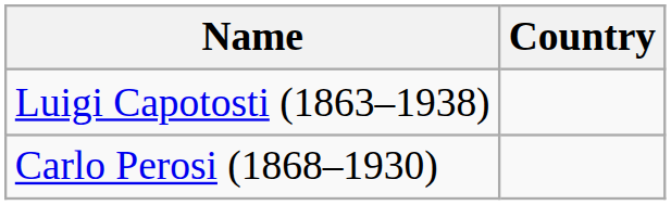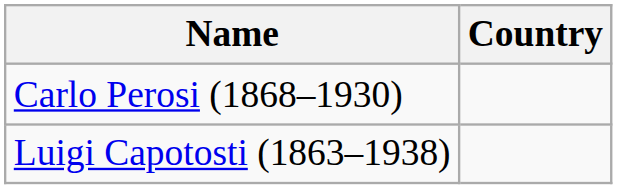rows swapped: Luigi Capotosti (1863–1938) <-> Carlo Perosi (1868–1930)
